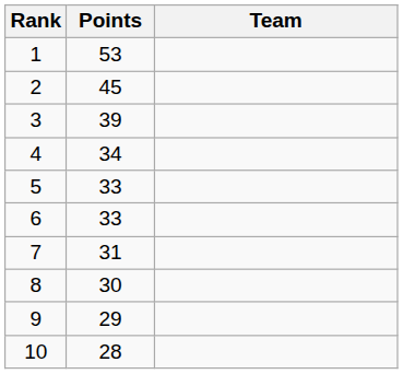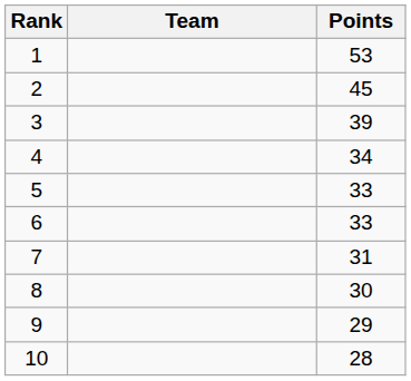columns swapped: Team <-> Points
